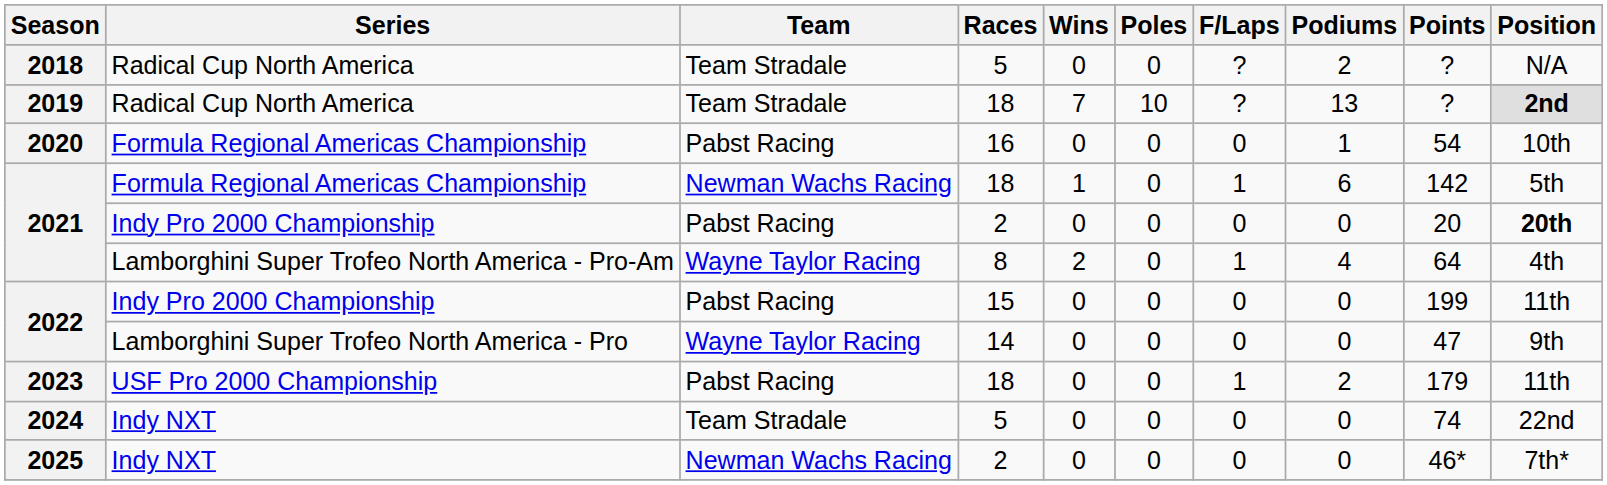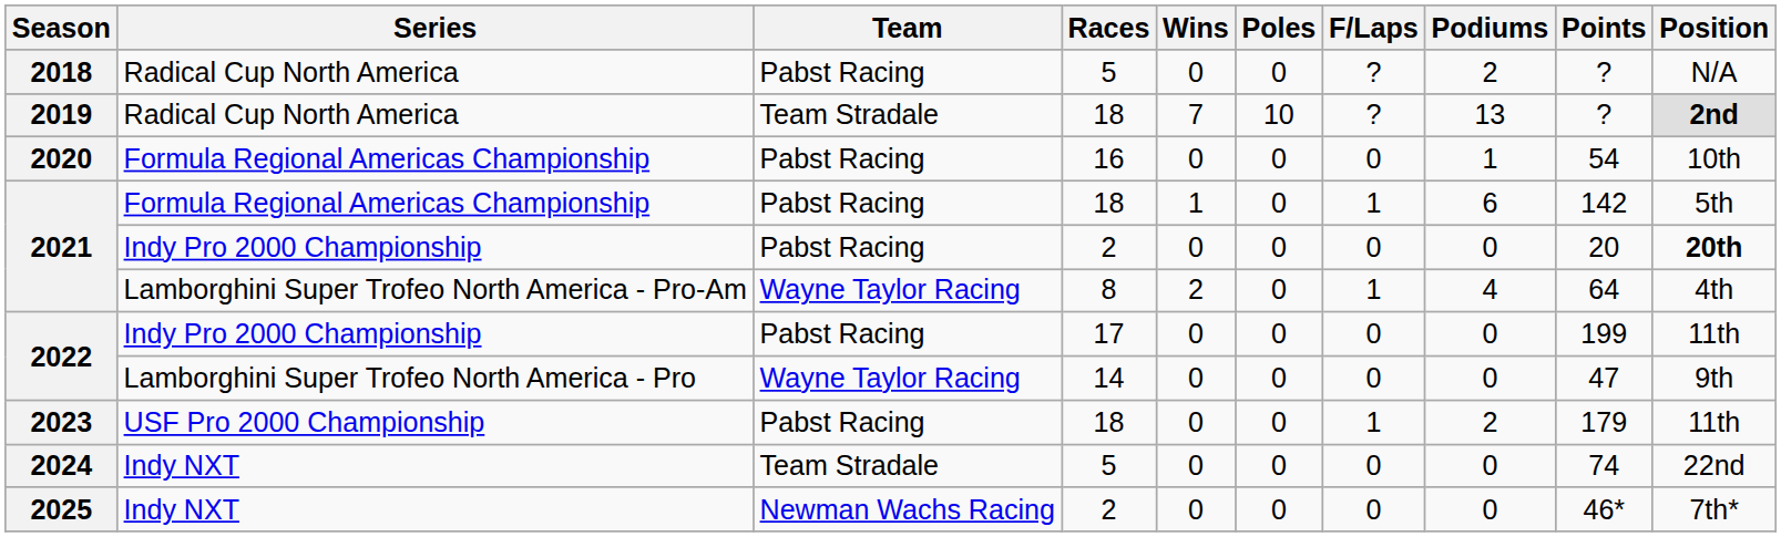2018 | Team: Team Stradale -> Pabst Racing
2021 / Formula Regional Americas Championship | Team: Newman Wachs Racing -> Pabst Racing
2022 / Indy Pro 2000 Championship | Races: 15 -> 17
